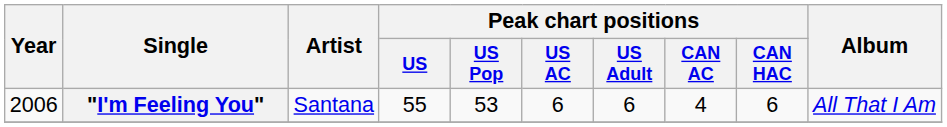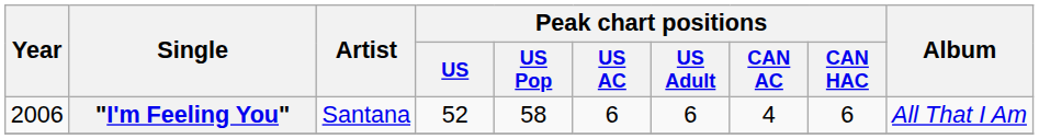"I'm Feeling You" | Peak chart positions / US: 55 -> 52
"I'm Feeling You" | Peak chart positions / US Pop: 53 -> 58
